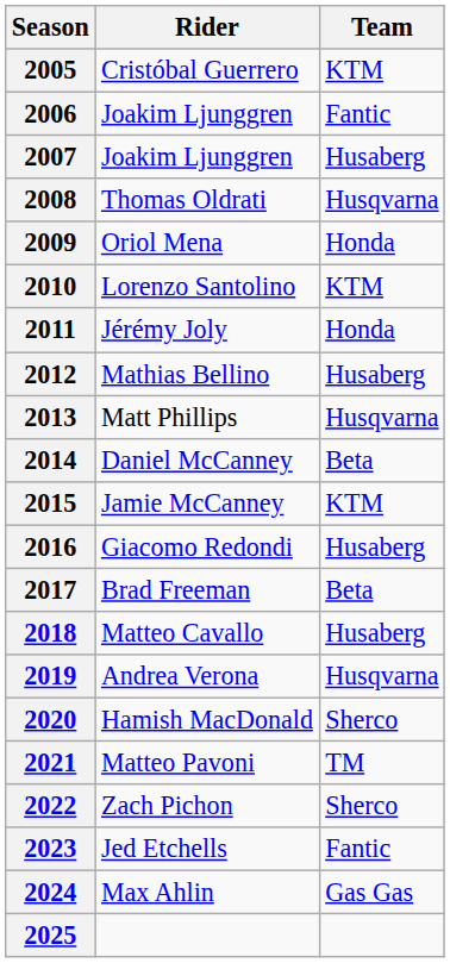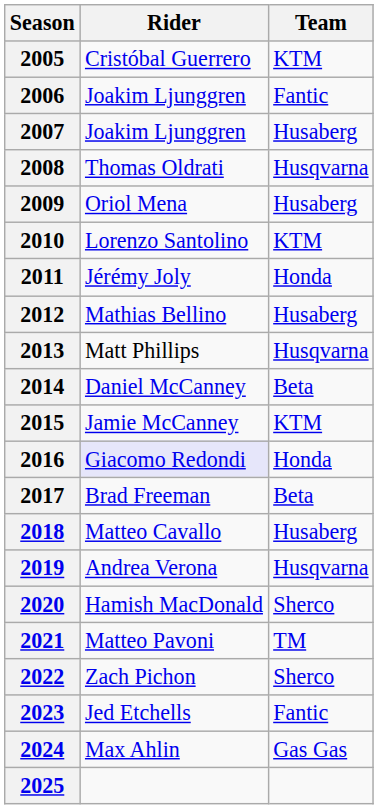2009 | Team: Honda -> Husaberg
2016 | Rider: no background -> lavender background
2016 | Team: Husaberg -> Honda
